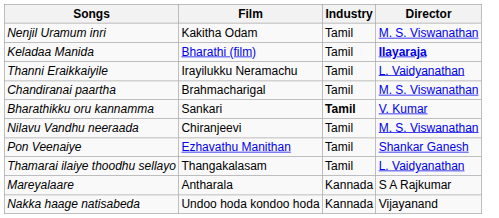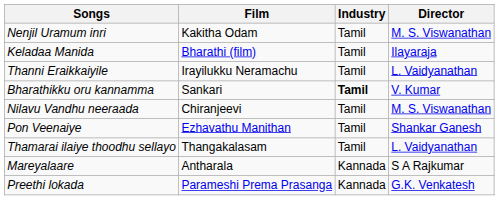Keladaa Manida | Director: bold -> normal
- row: Chandiranai paartha | Brahmacharigal | Tamil | M. S. Viswanathan
+ row: Preethi lokada | Parameshi Prema Prasanga | Kannada | G.K. Venkatesh
- row: Nakka haage natisabeda | Undoo hoda kondoo hoda | Kannada | Vijayanand
